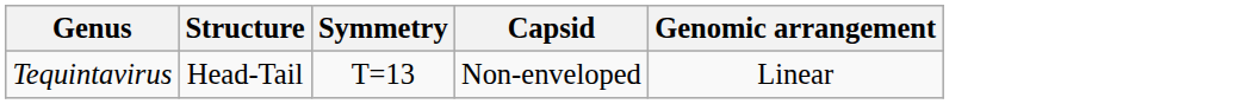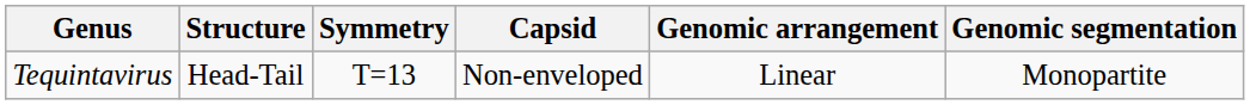+ column: Genomic segmentation | Monopartite
